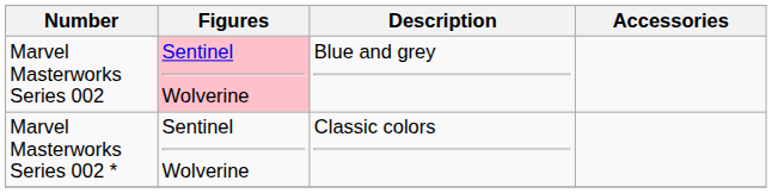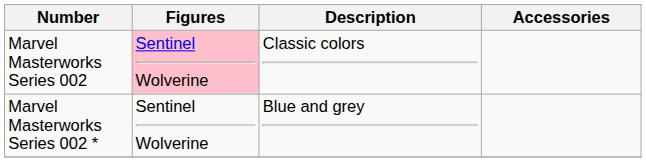Marvel Masterworks Series 002 | Description: Blue and grey -> Classic colors
Marvel Masterworks Series 002 * | Description: Classic colors -> Blue and grey
